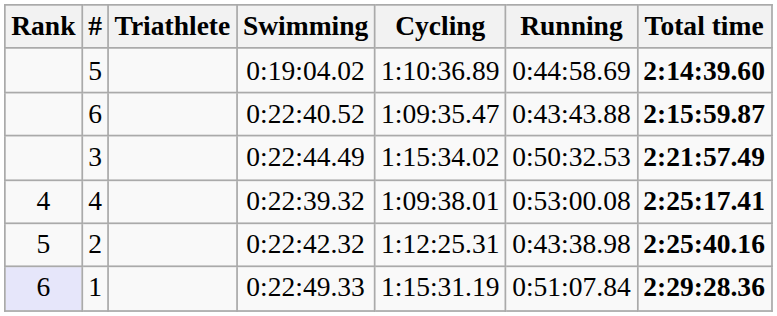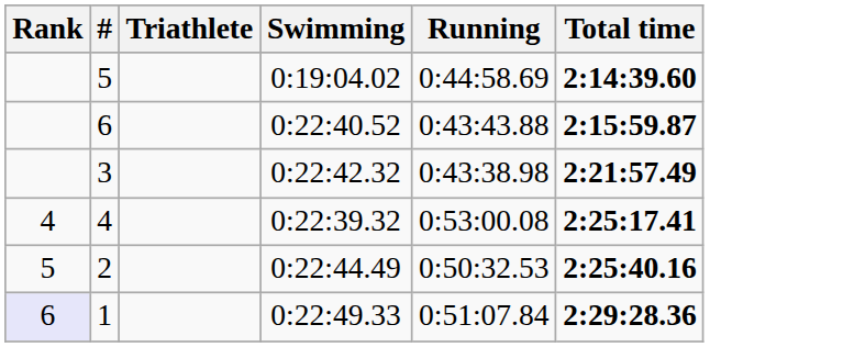- column: Cycling | 1:10:36.89 | 1:09:35.47 | 1:15:34.02 | 1:09:38.01 | 1:12:25.31 | 1:15:31.19
3 | Swimming: 0:22:44.49 -> 0:22:42.32
3 | Running: 0:50:32.53 -> 0:43:38.98
2 | Swimming: 0:22:42.32 -> 0:22:44.49
2 | Running: 0:43:38.98 -> 0:50:32.53
